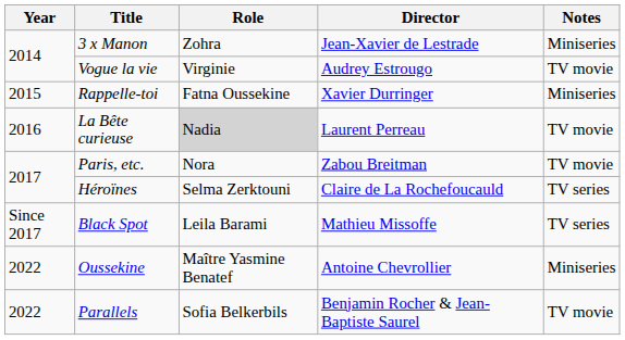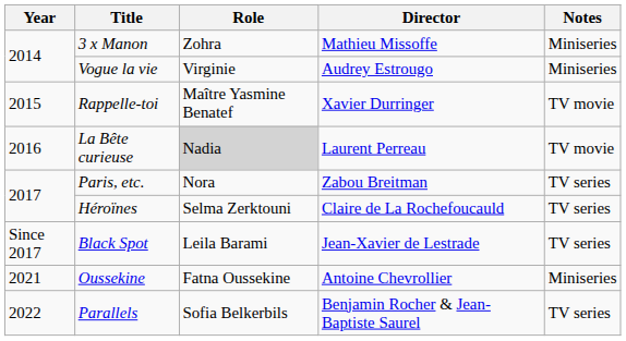3 x Manon | Director: Jean-Xavier de Lestrade -> Mathieu Missoffe
Vogue la vie | Notes: TV movie -> Miniseries
Rappelle-toi | Role: Fatna Oussekine -> Maître Yasmine Benatef
Rappelle-toi | Notes: Miniseries -> TV movie
Paris, etc. | Notes: TV movie -> TV series
Black Spot | Director: Mathieu Missoffe -> Jean-Xavier de Lestrade
Oussekine | Year: 2022 -> 2021
Oussekine | Role: Maître Yasmine Benatef -> Fatna Oussekine
Parallels | Notes: TV movie -> TV series
